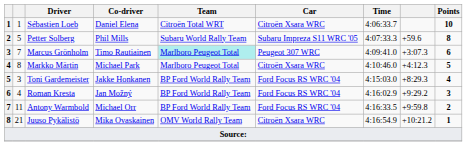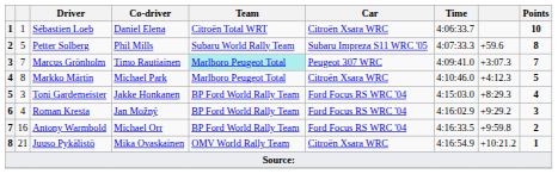Marcus Grönholm | Points: 6 -> 7
Antony Warmbold | column 2: 11 -> 16
